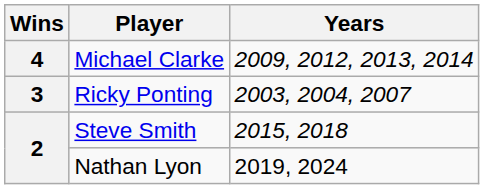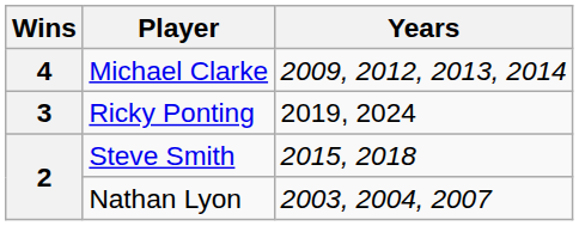Ricky Ponting | Years: 2003, 2004, 2007 -> 2019, 2024
Nathan Lyon | Years: 2019, 2024 -> 2003, 2004, 2007
